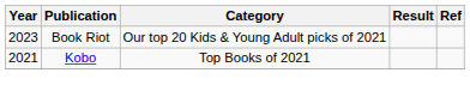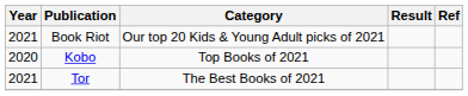Book Riot | Year: 2023 -> 2021
Kobo | Year: 2021 -> 2020
+ row: 2021 | Tor | The Best Books of 2021
